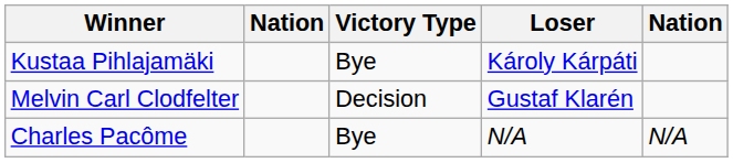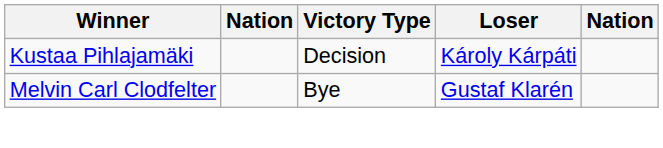Kustaa Pihlajamäki | Victory Type: Bye -> Decision
Melvin Carl Clodfelter | Victory Type: Decision -> Bye
- row: Charles Pacôme | Bye | N/A | N/A
